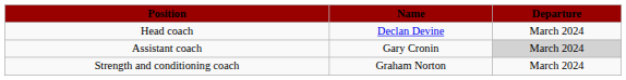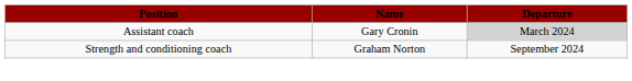- row: Head coach | Declan Devine | March 2024
Strength and conditioning coach | Departure: March 2024 -> September 2024
